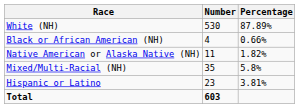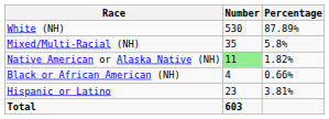rows swapped: Black or African American (NH) <-> Mixed/Multi-Racial (NH)
Native American or Alaska Native (NH) | Number: no background -> lightgreen background
